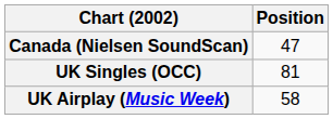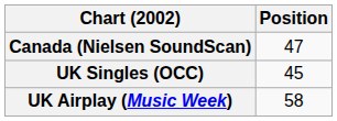UK Singles (OCC) | Position: 81 -> 45
